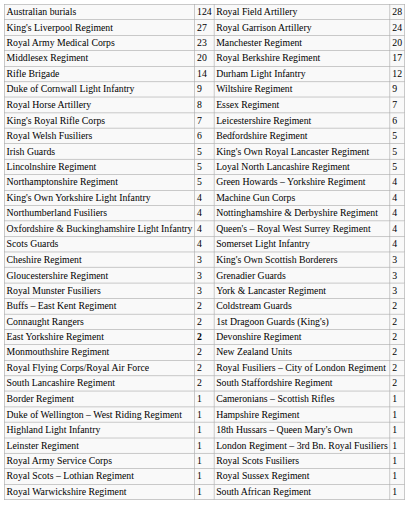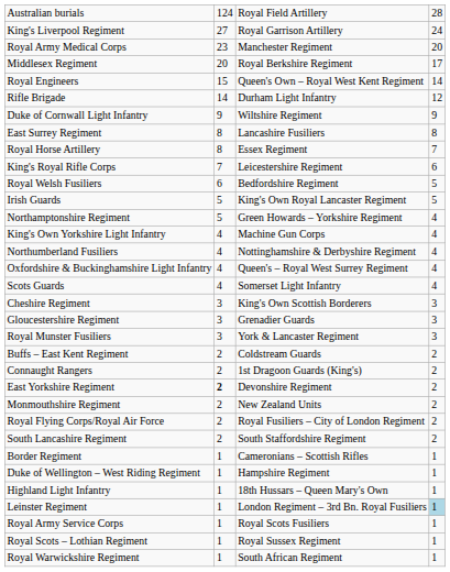+ row: Royal Engineers | 15 | Queen's Own – Royal West Kent Regiment | 14
+ row: East Surrey Regiment | 8 | Lancashire Fusiliers | 8
- row: Lincolnshire Regiment | 5 | Loyal North Lancashire Regiment | 5
Leinster Regiment | column 4: no background -> lightblue background
